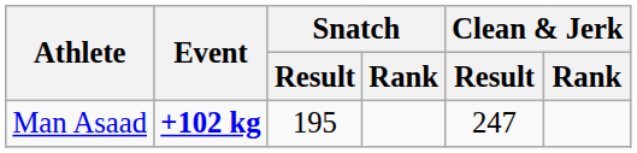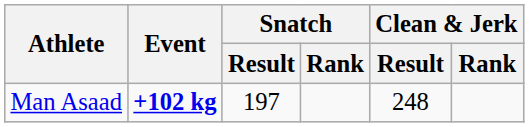Man Asaad | Snatch / Result: 195 -> 197
Man Asaad | Clean & Jerk / Result: 247 -> 248
